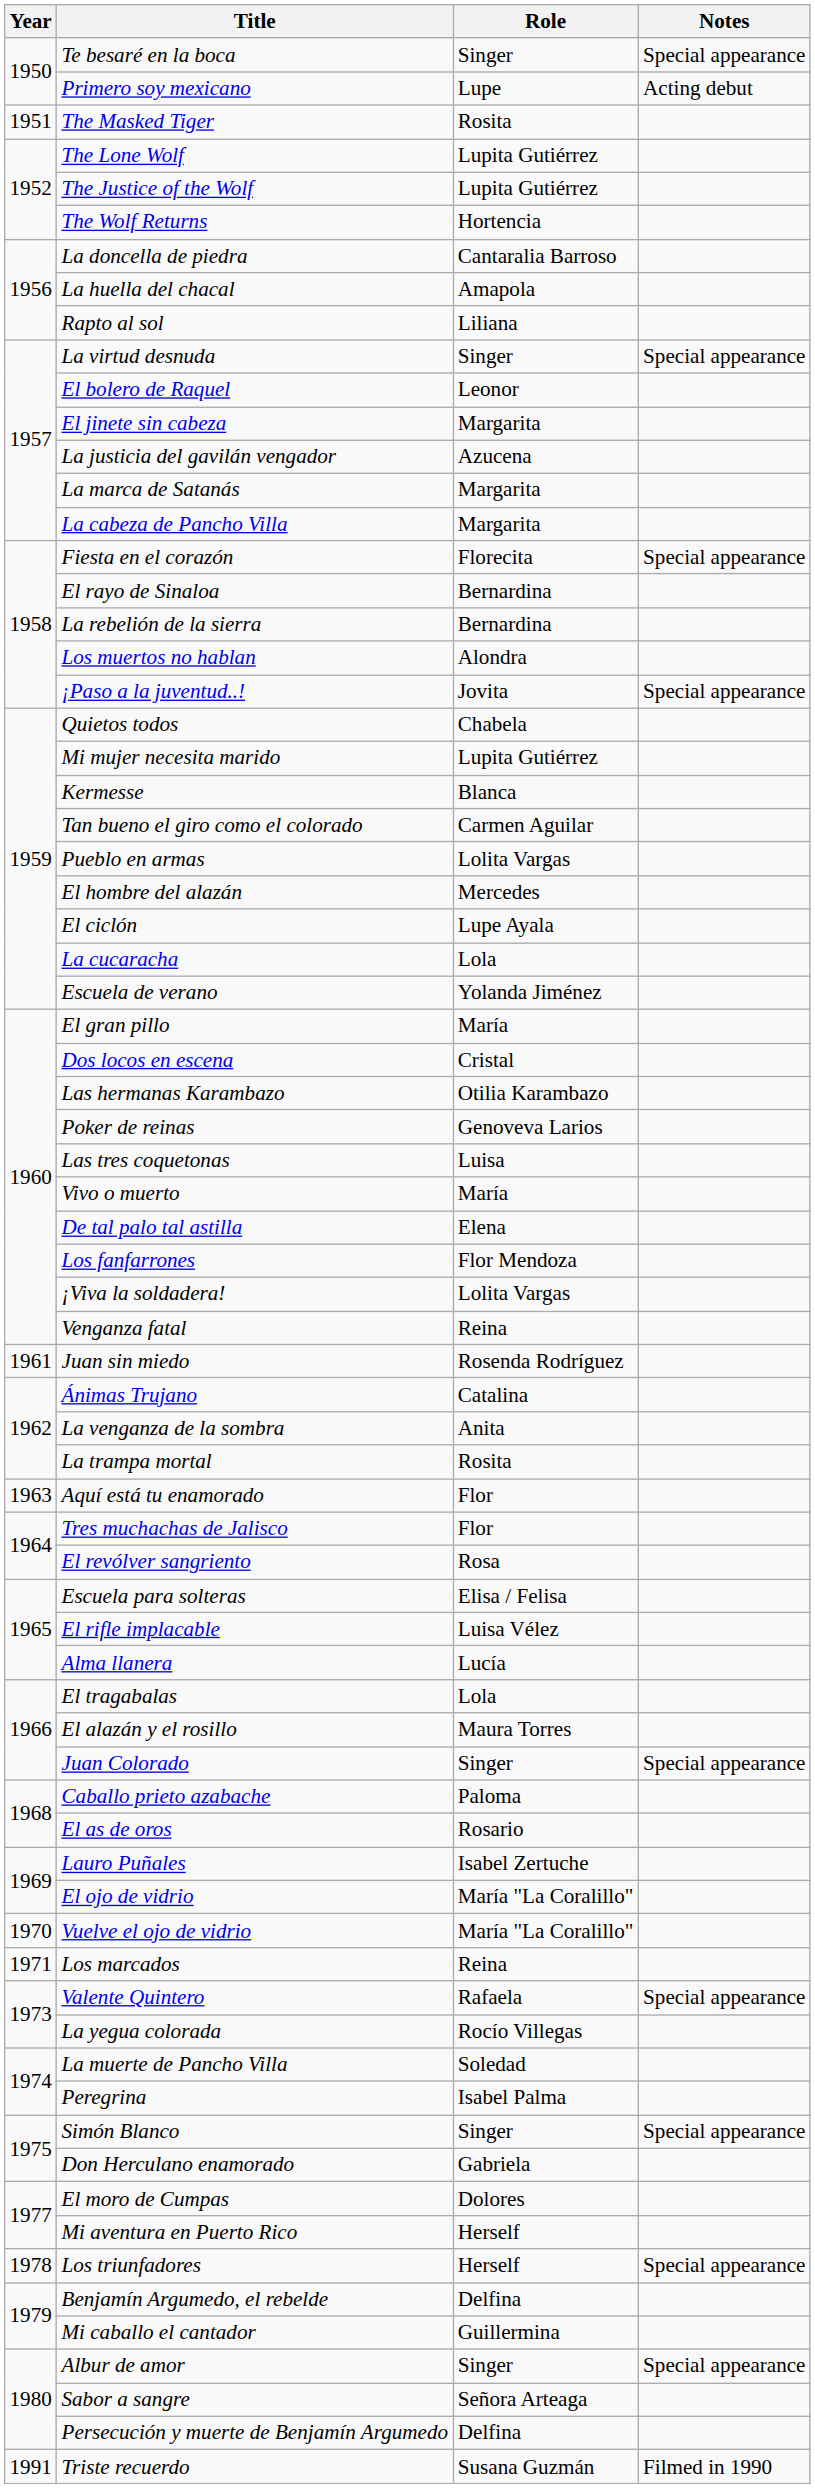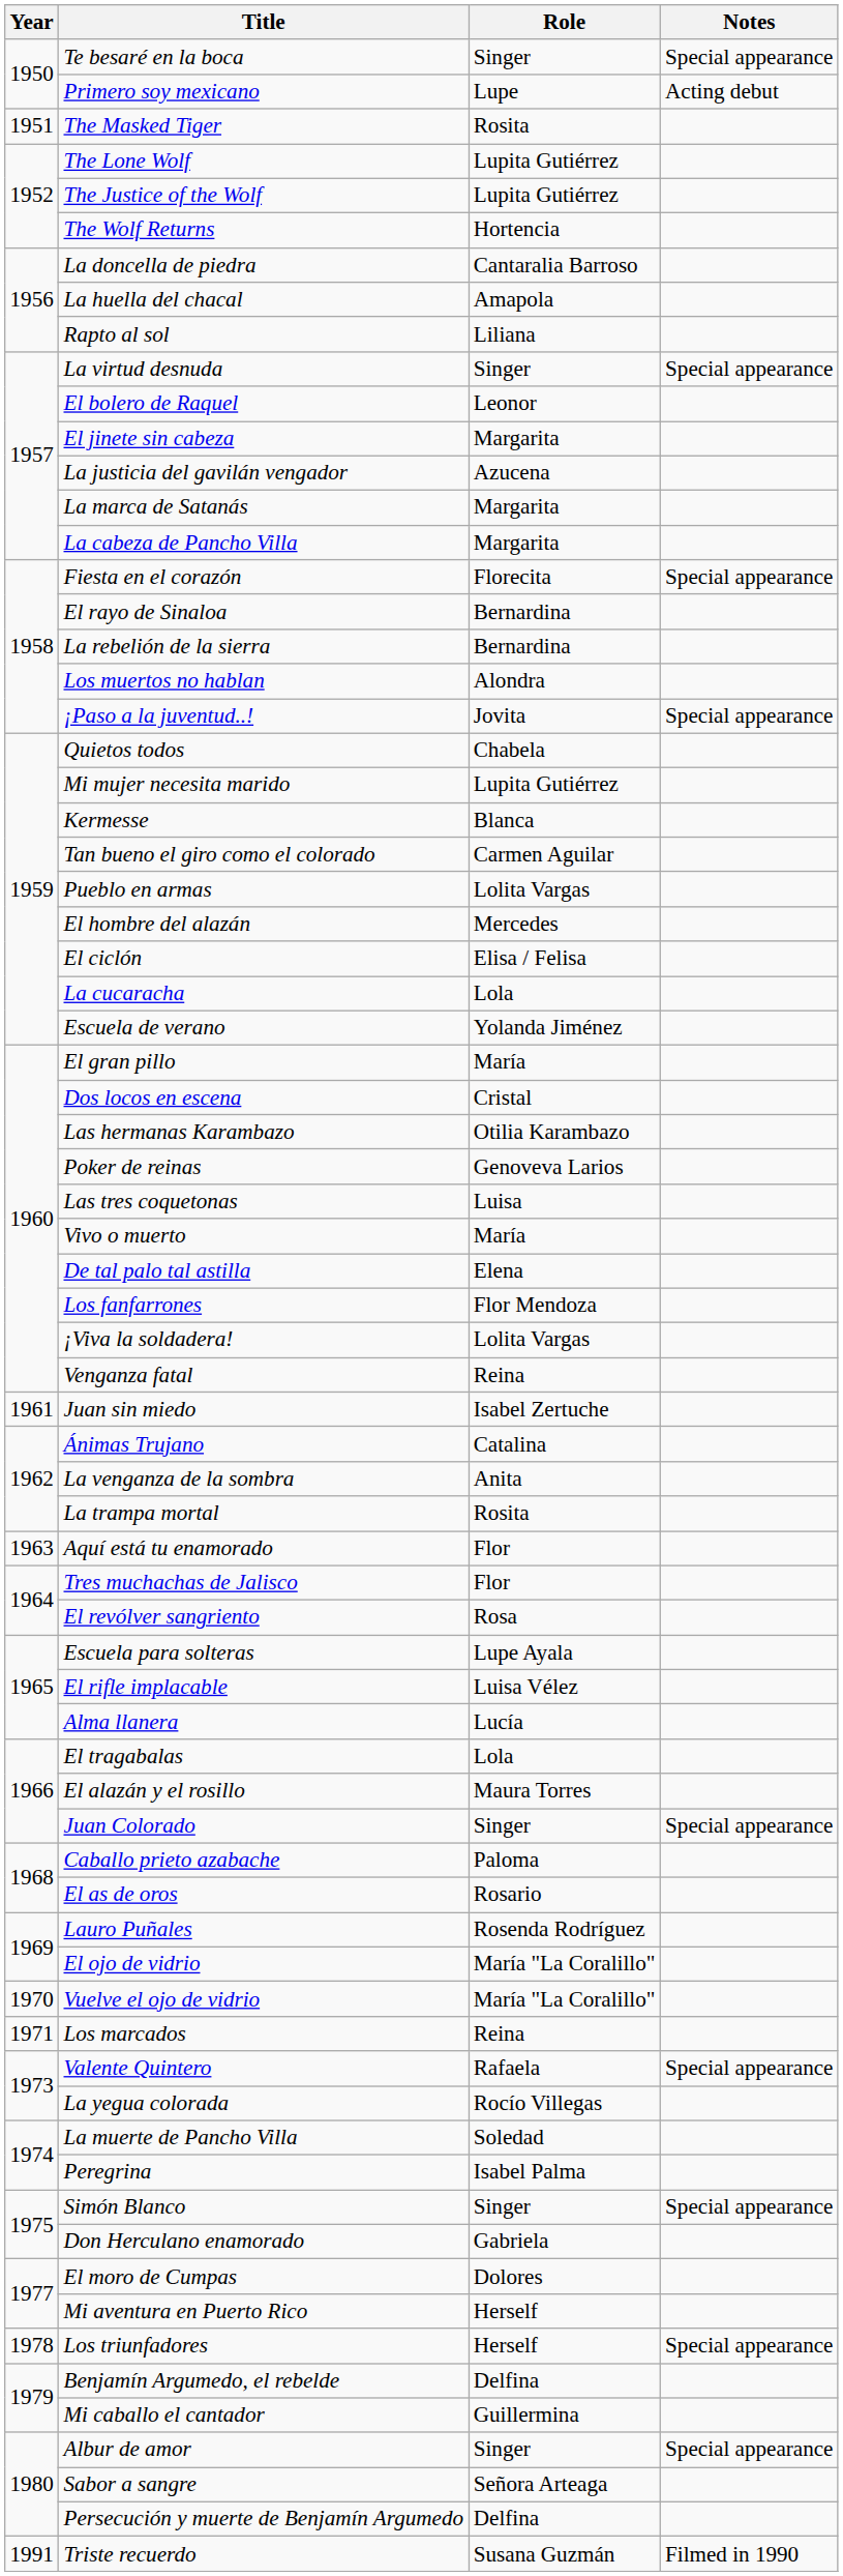El ciclón | Role: Lupe Ayala -> Elisa / Felisa
Juan sin miedo | Role: Rosenda Rodríguez -> Isabel Zertuche
Escuela para solteras | Role: Elisa / Felisa -> Lupe Ayala
Lauro Puñales | Role: Isabel Zertuche -> Rosenda Rodríguez
